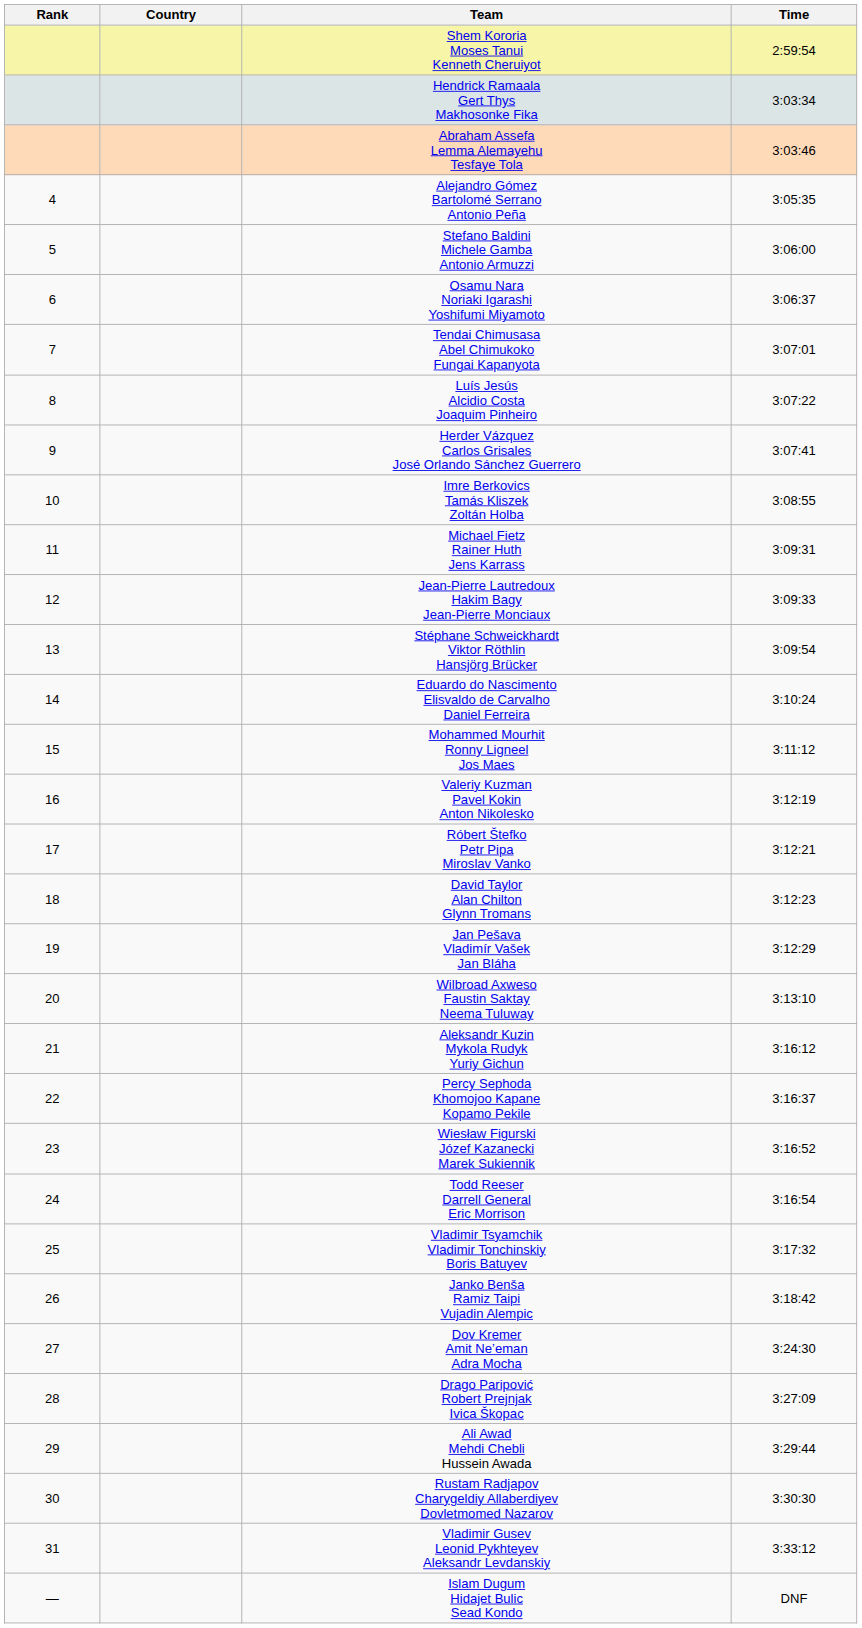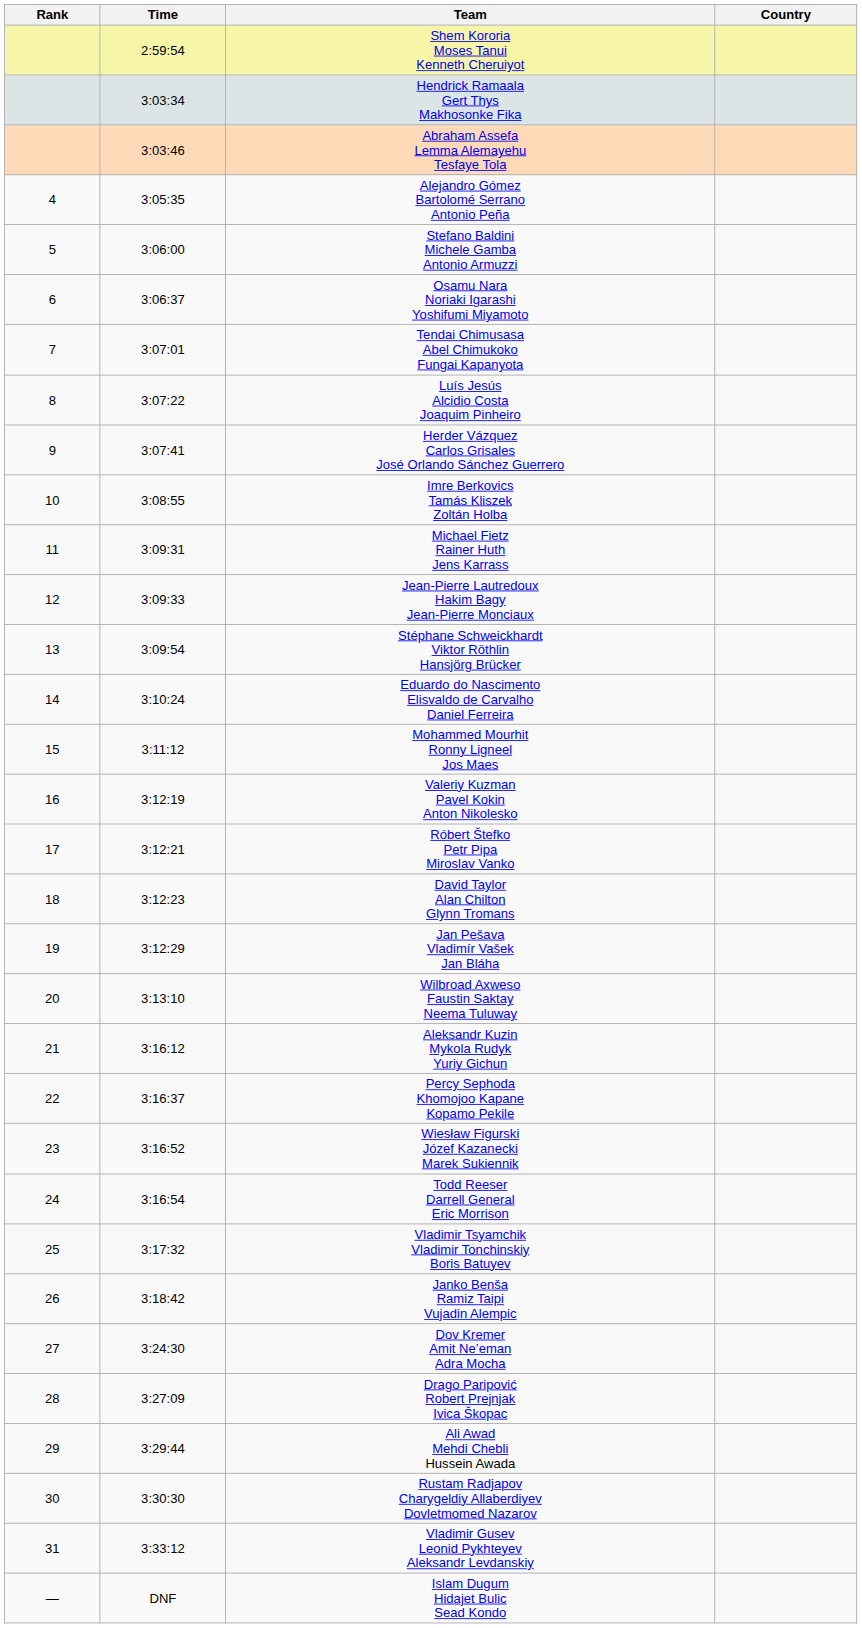columns swapped: Country <-> Time
